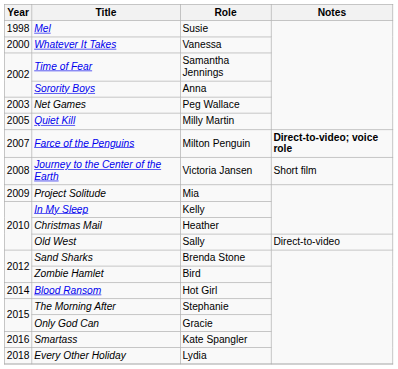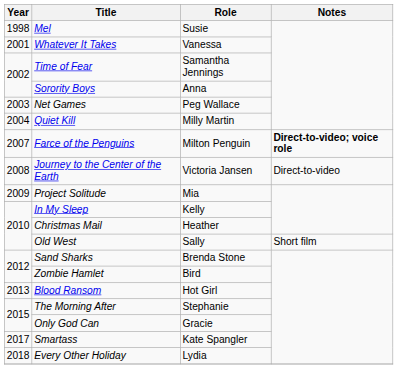Whatever It Takes | Year: 2000 -> 2001
Quiet Kill | Year: 2005 -> 2004
Journey to the Center of the Earth | Notes: Short film -> Direct-to-video
Old West | Notes: Direct-to-video -> Short film
Blood Ransom | Year: 2014 -> 2013
Smartass | Year: 2016 -> 2017
